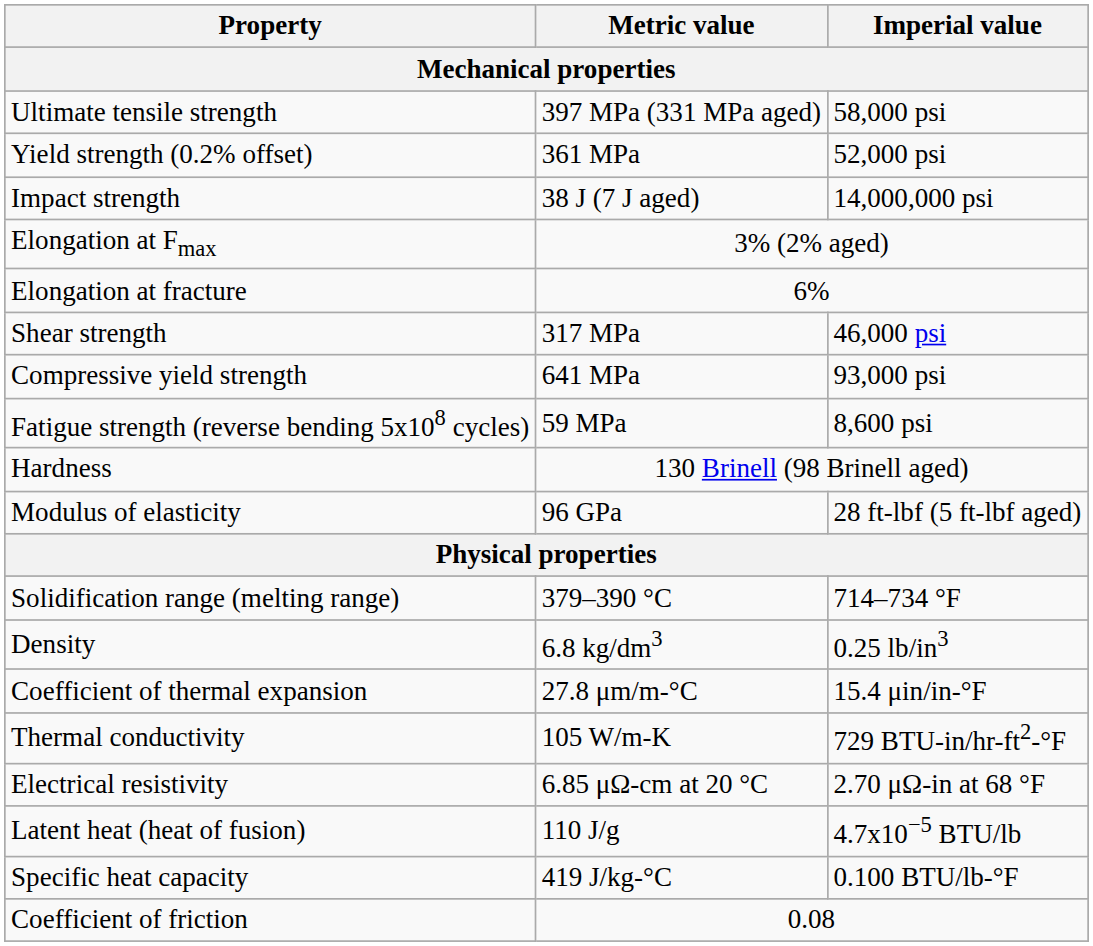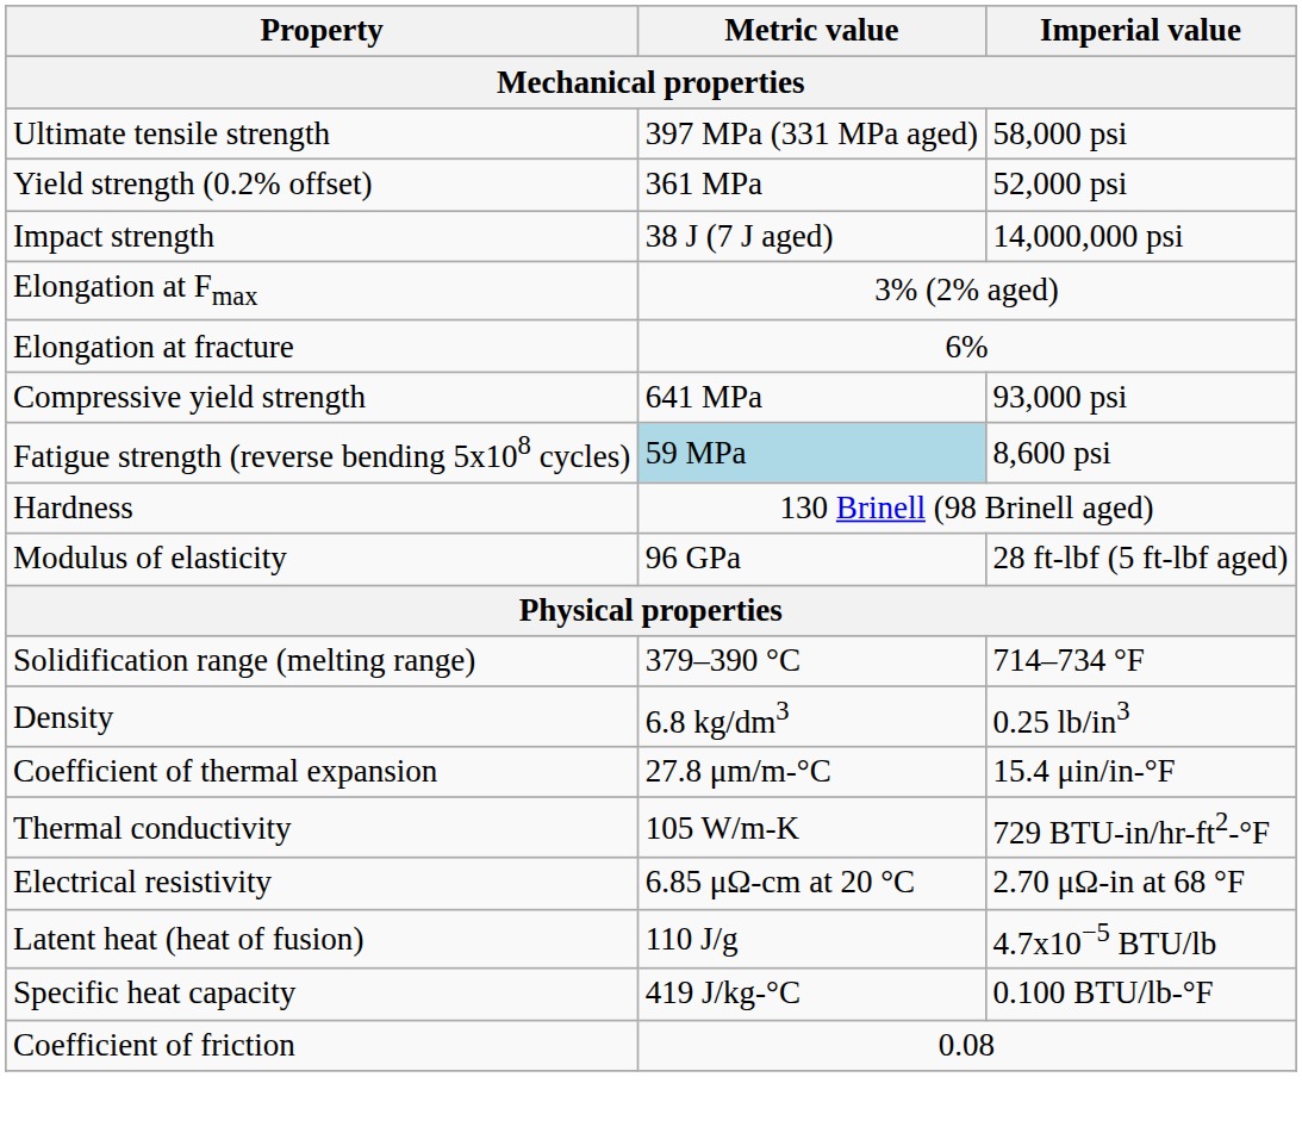- row: Shear strength | 317 MPa | 46,000 psi
Fatigue strength (reverse bending 5x108 cycles) | Metric value: no background -> lightblue background
